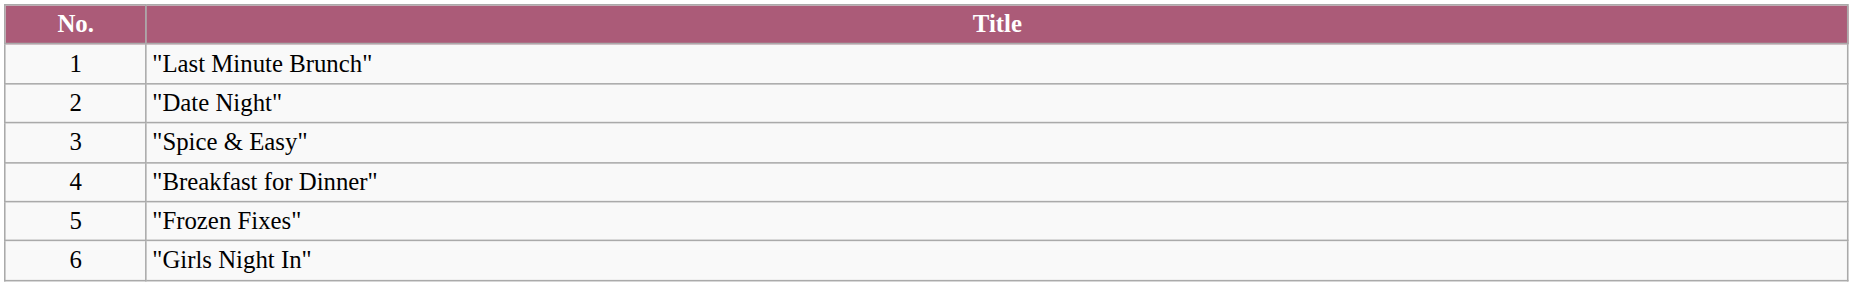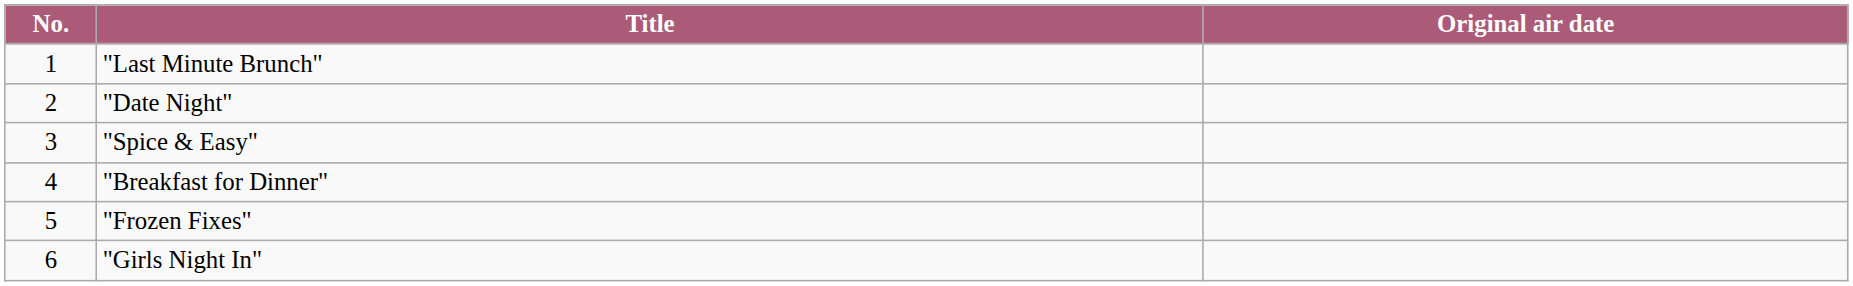+ column: Original air date
